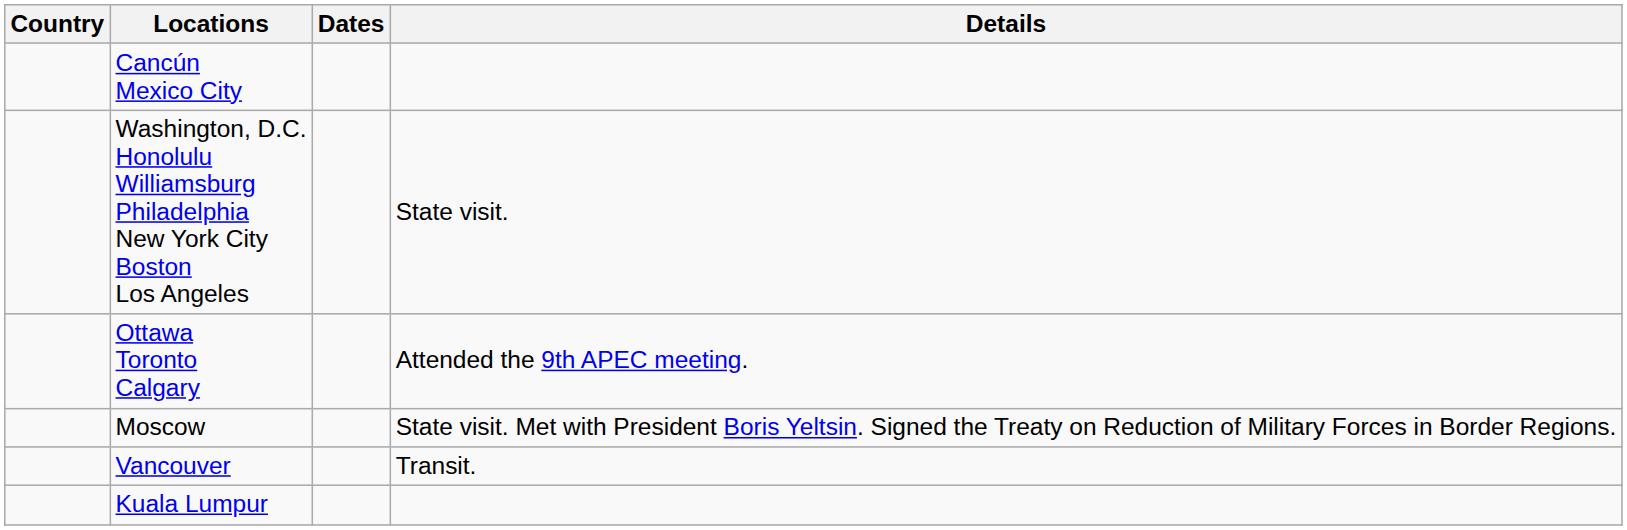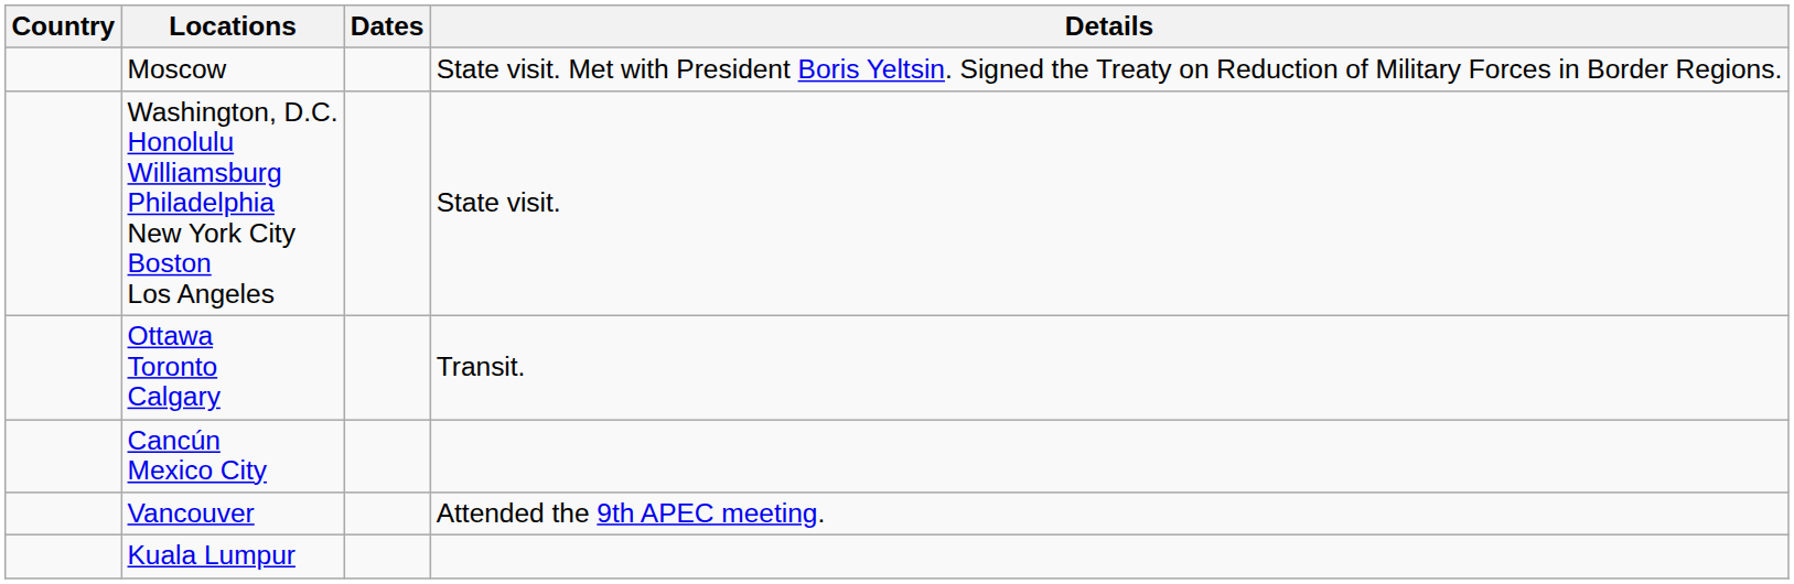rows swapped: Moscow <-> Cancún Mexico City
Ottawa Toronto Calgary | Details: Attended the 9th APEC meeting. -> Transit.
Vancouver | Details: Transit. -> Attended the 9th APEC meeting.
